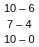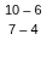- row: 10 – 0
